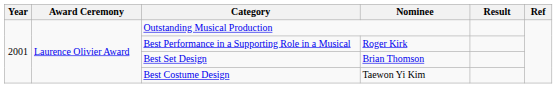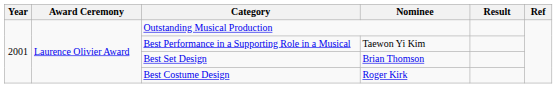Best Performance in a Supporting Role in a Musical | Nominee: Roger Kirk -> Taewon Yi Kim
Best Costume Design | Nominee: Taewon Yi Kim -> Roger Kirk
